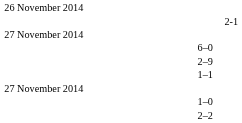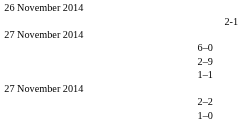rows swapped: 2–2 <-> 1–0
